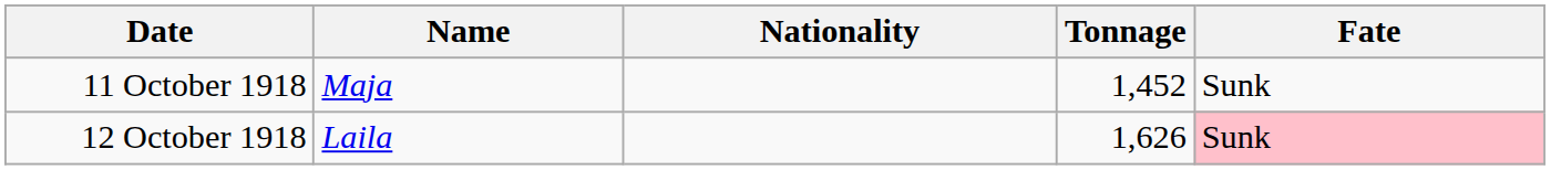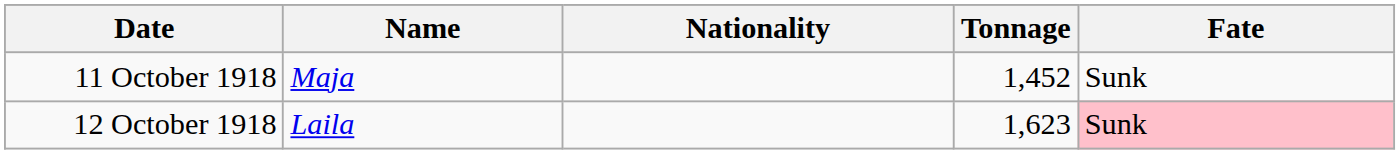12 October 1918 | Tonnage: 1,626 -> 1,623
